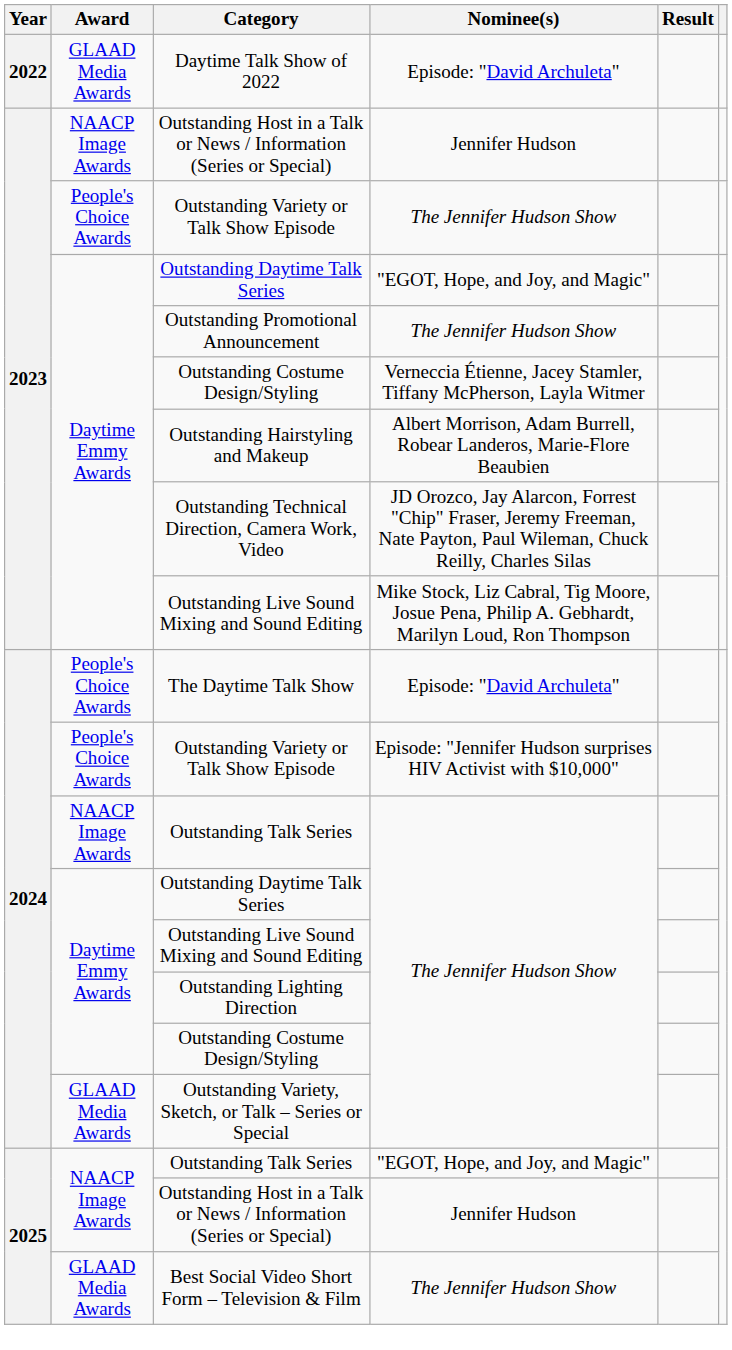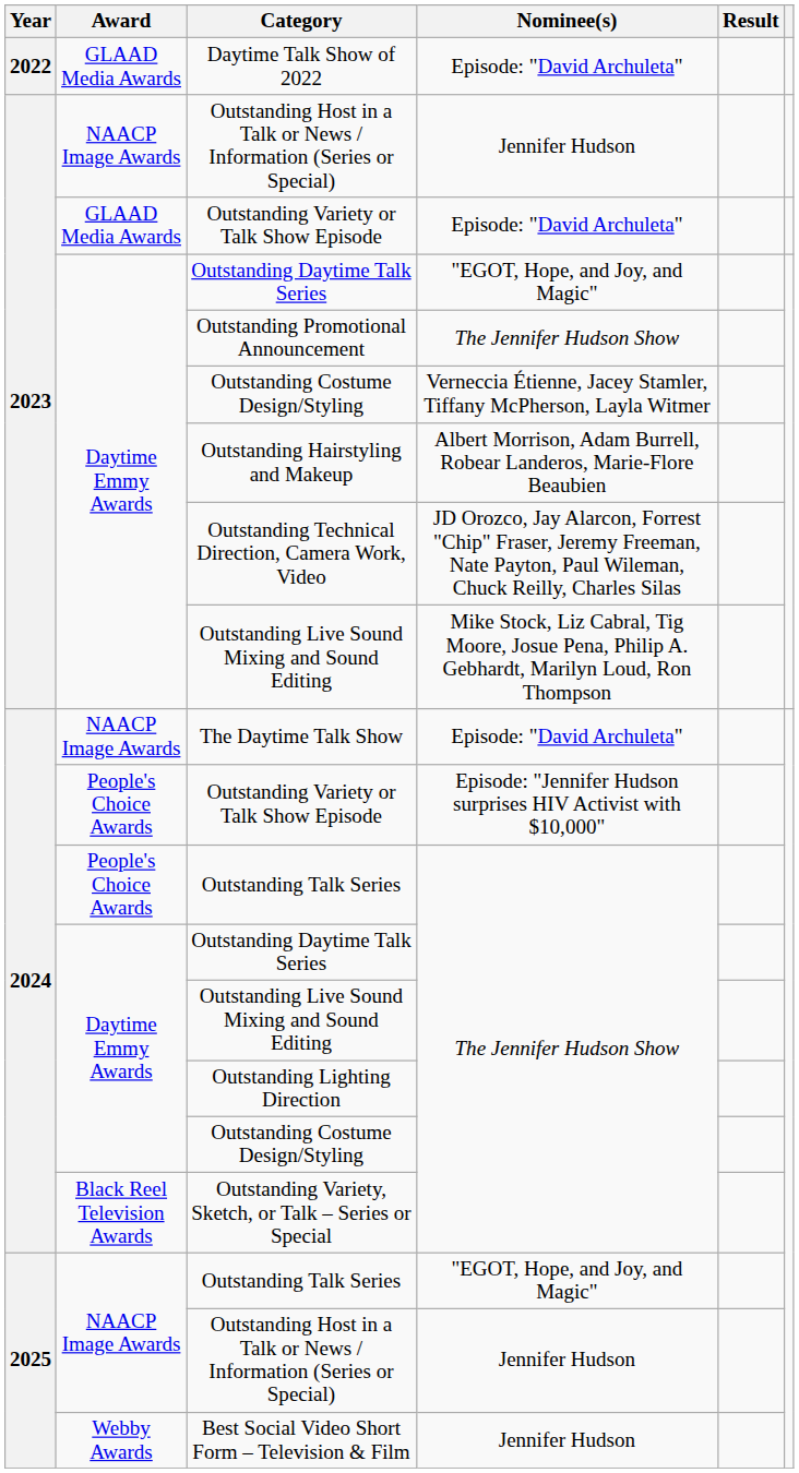2023 / Outstanding Variety or Talk Show Episode | Award: People's Choice Awards -> GLAAD Media Awards
2023 / Outstanding Variety or Talk Show Episode | Nominee(s): The Jennifer Hudson Show -> Episode: "David Archuleta"
The Daytime Talk Show | Award: People's Choice Awards -> NAACP Image Awards
2024 / Outstanding Talk Series | Award: NAACP Image Awards -> People's Choice Awards
Outstanding Variety, Sketch, or Talk – Series or Special | Award: GLAAD Media Awards -> Black Reel Television Awards
Best Social Video Short Form – Television & Film | Award: GLAAD Media Awards -> Webby Awards
Best Social Video Short Form – Television & Film | Nominee(s): The Jennifer Hudson Show -> Jennifer Hudson
